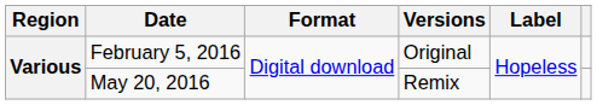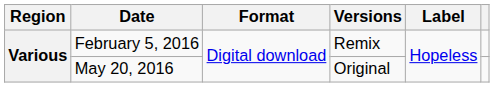February 5, 2016 | Versions: Original -> Remix
May 20, 2016 | Versions: Remix -> Original
